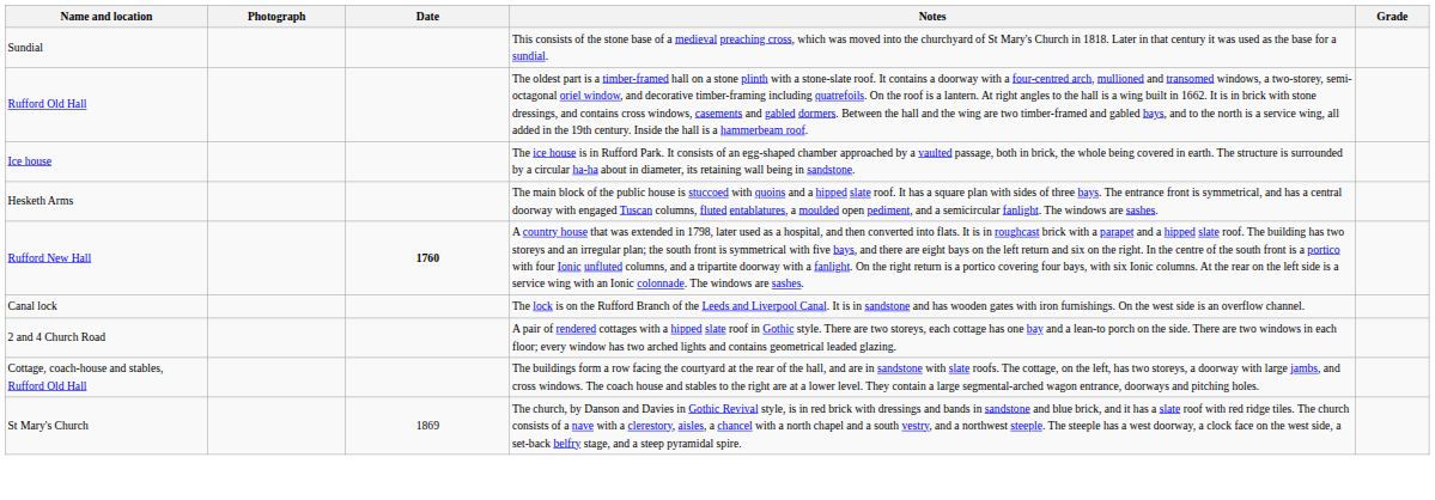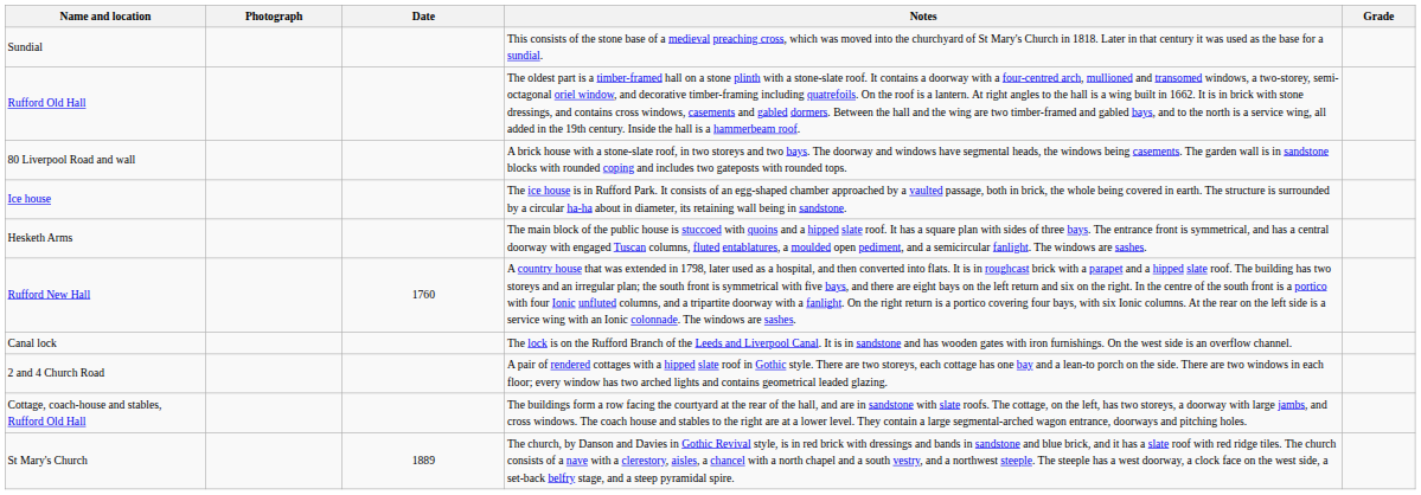+ row: 80 Liverpool Road and wall | A brick house with a stone-slate roof, in two storeys and two bays. The doorway and windows have segmental heads, the windows being casements. The garden wall is in sandstone blocks with rounded coping and includes two gateposts with rounded tops.
Rufford New Hall | Date: bold -> normal
St Mary's Church | Date: 1869 -> 1889
